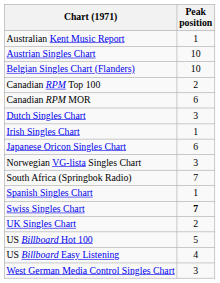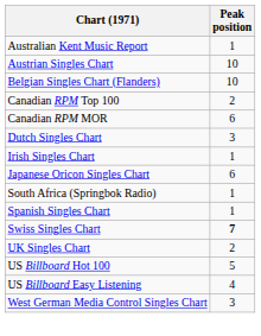- row: Norwegian VG-lista Singles Chart | 3
South Africa (Springbok Radio) | Peak position: 7 -> 1
